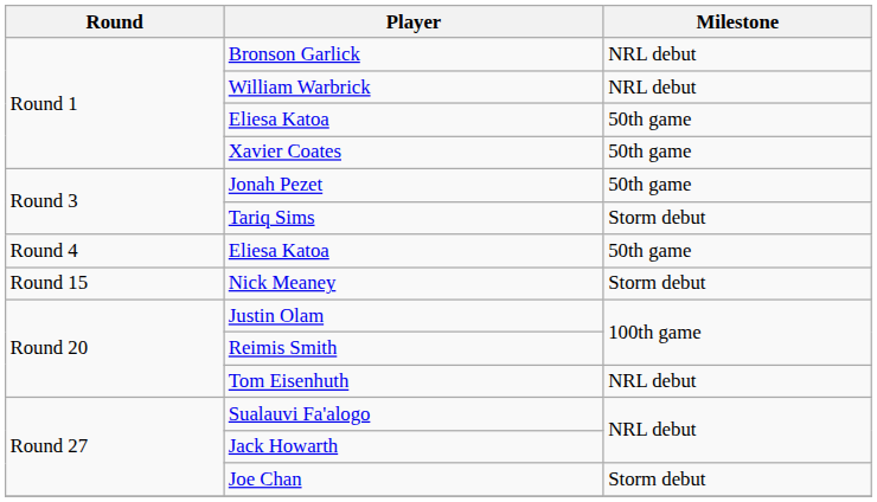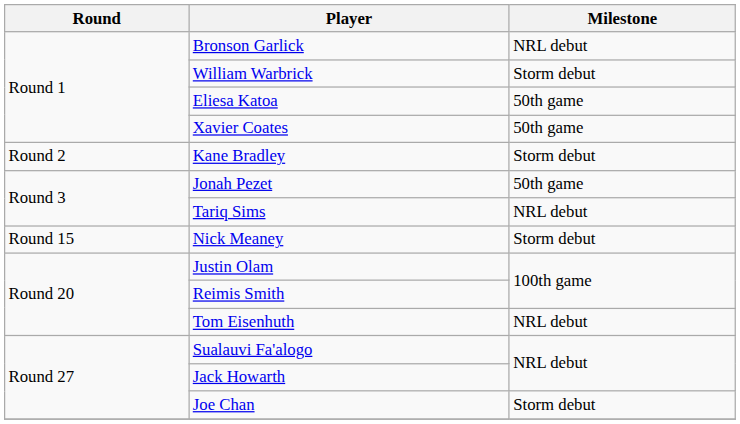William Warbrick | Milestone: NRL debut -> Storm debut
+ row: Round 2 | Kane Bradley | Storm debut
Tariq Sims | Milestone: Storm debut -> NRL debut
- row: Round 4 | Eliesa Katoa | 50th game
